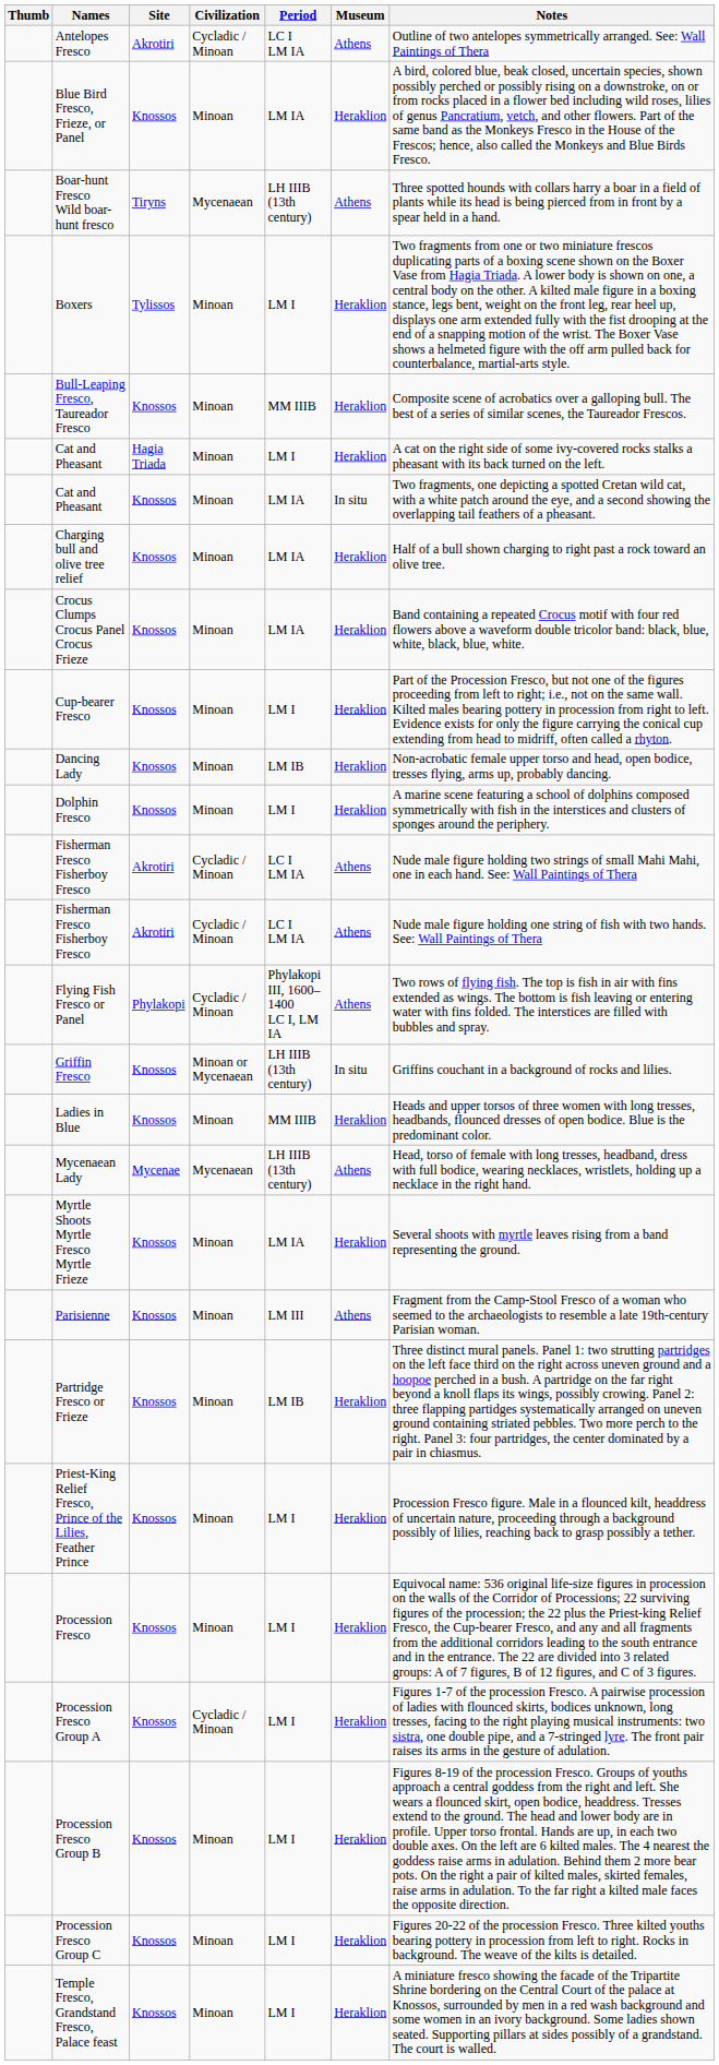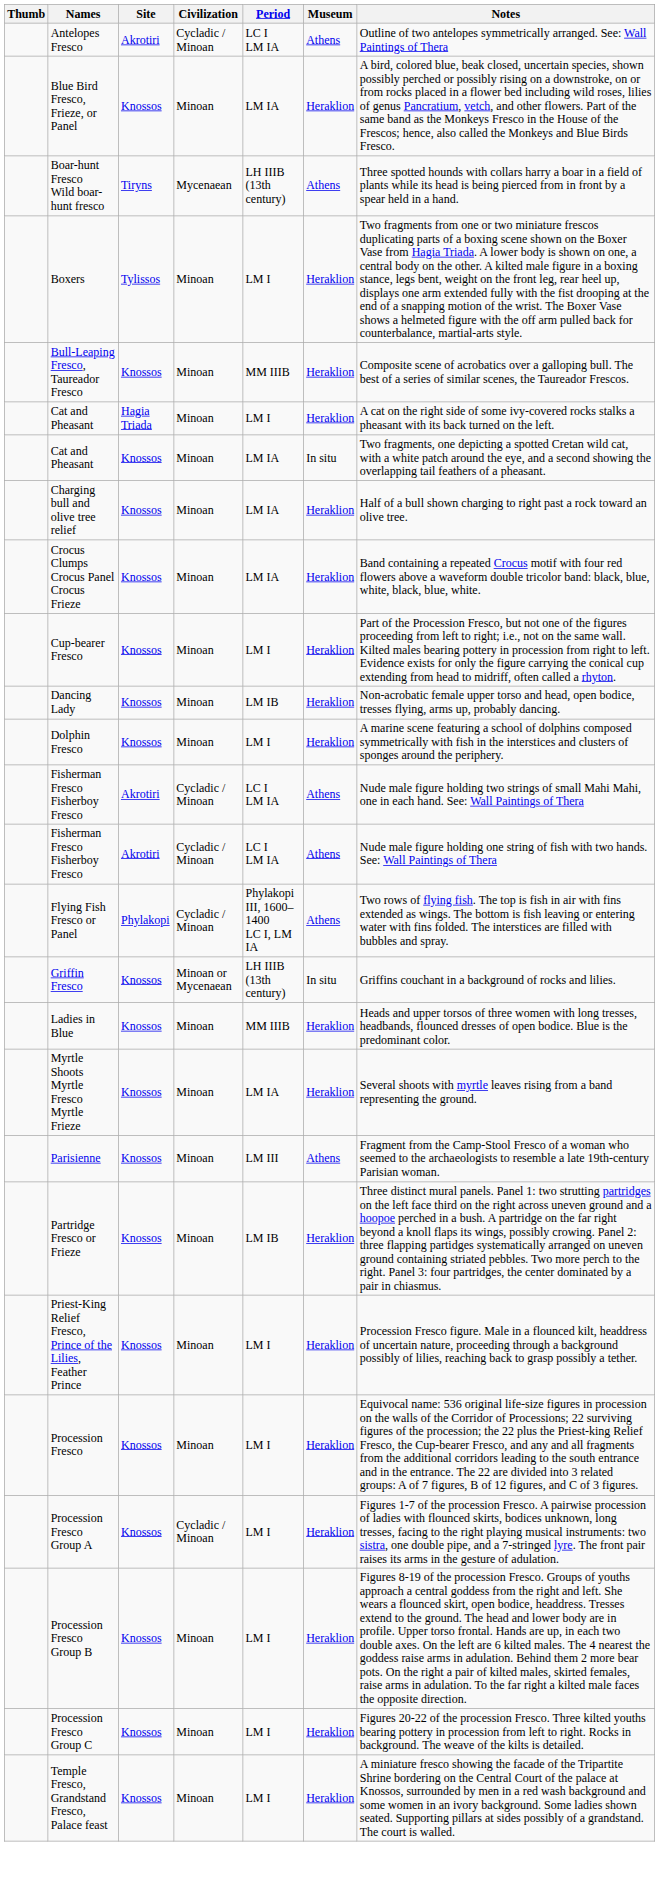- row: Mycenaean Lady | Mycenae | Mycenaean | LH IIIB (13th century) | Athens | Head, torso of female with long tresses, headband, dress with full bodice, wearing necklaces, wristlets, holding up a necklace in the right hand.
